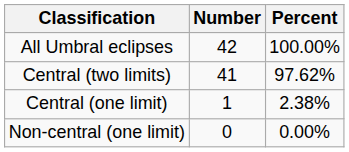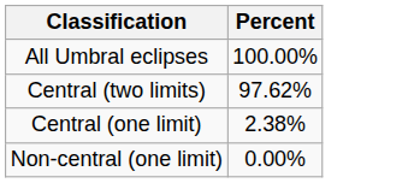- column: Number | 42 | 41 | 1 | 0
